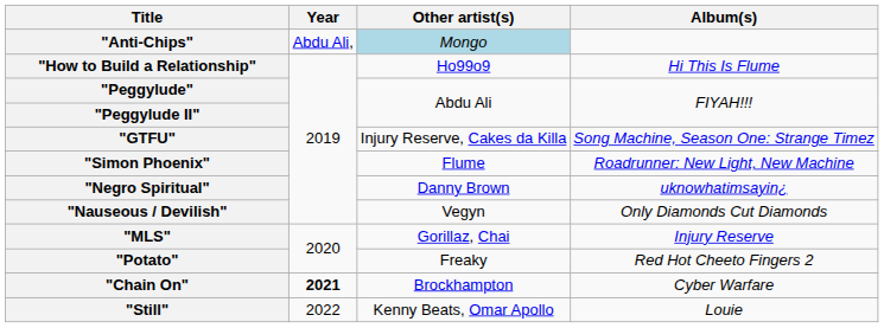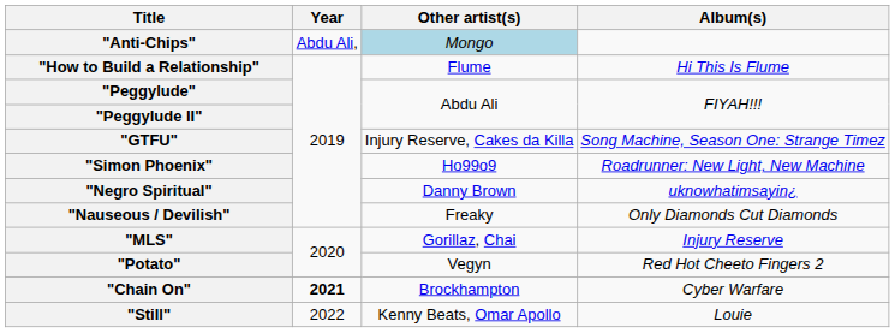"How to Build a Relationship" | Other artist(s): Ho99o9 -> Flume
"Simon Phoenix" | Other artist(s): Flume -> Ho99o9
"Nauseous / Devilish" | Other artist(s): Vegyn -> Freaky
"Potato" | Other artist(s): Freaky -> Vegyn
